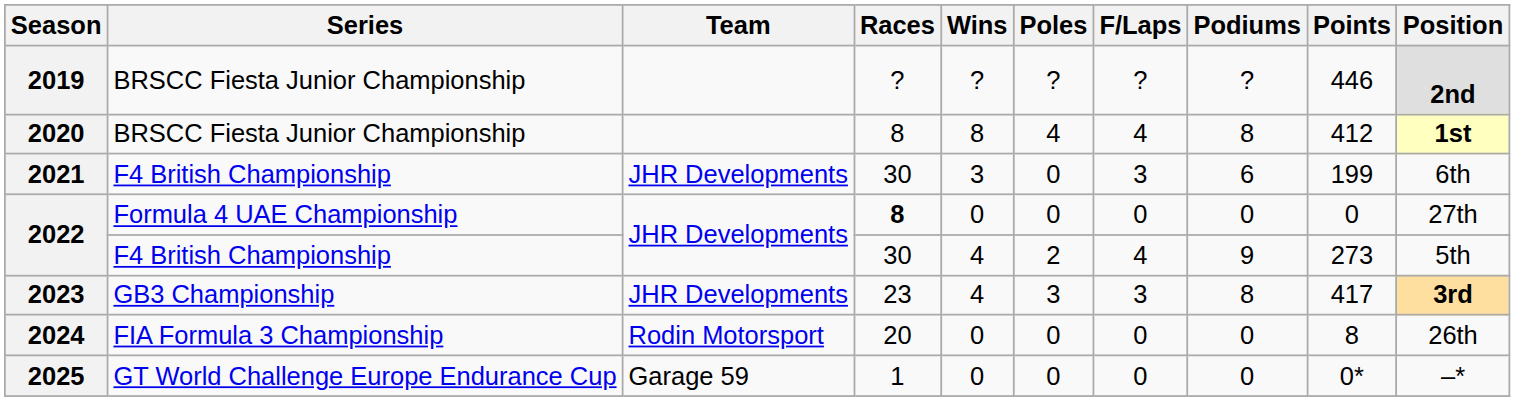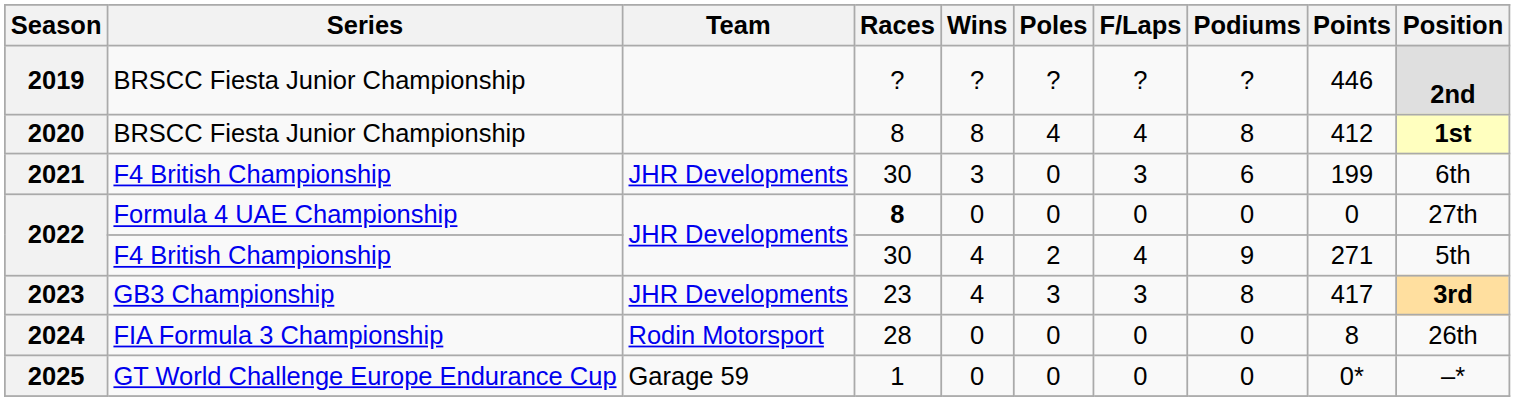2022 / F4 British Championship | Points: 273 -> 271
2024 | Races: 20 -> 28
